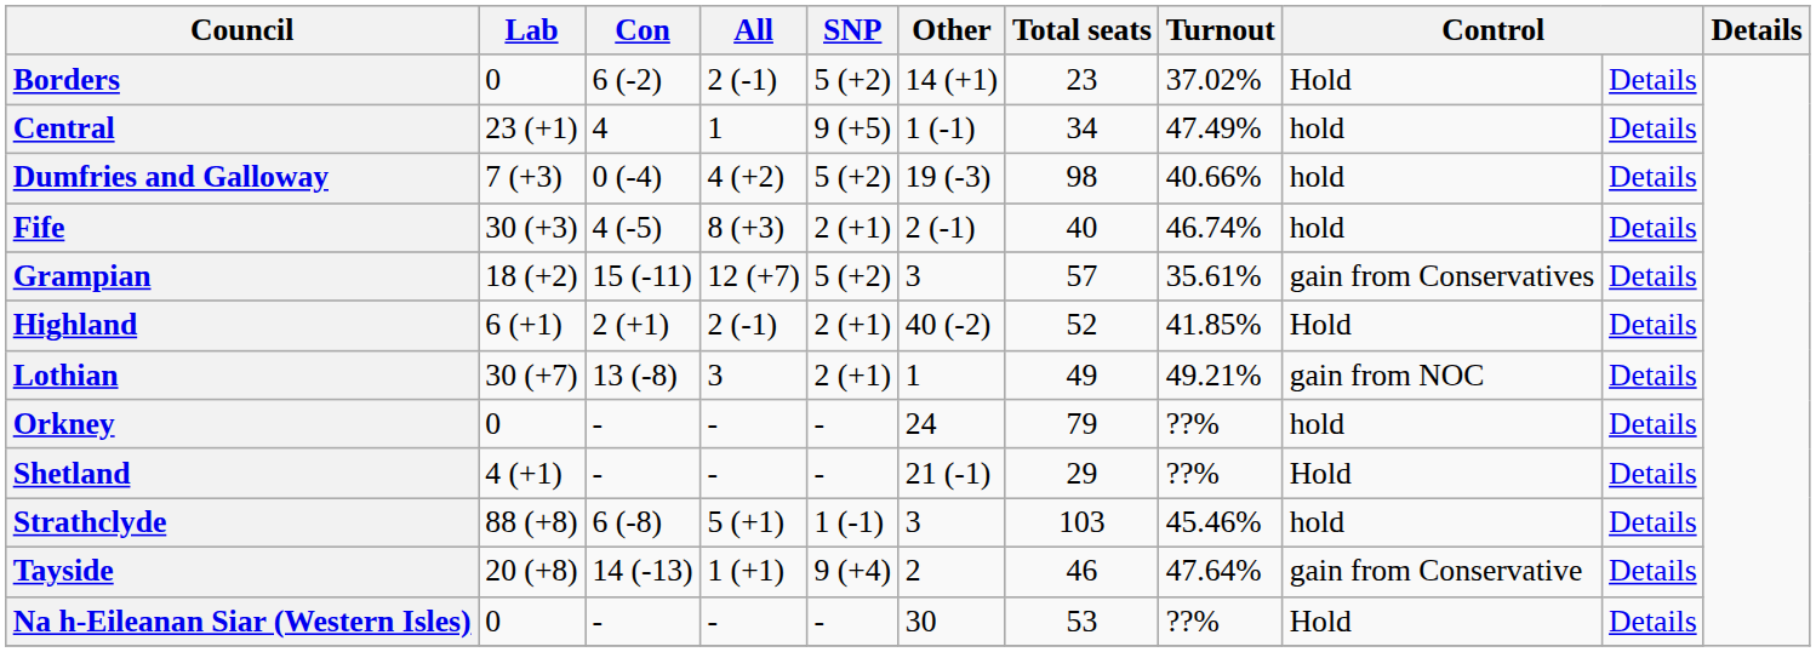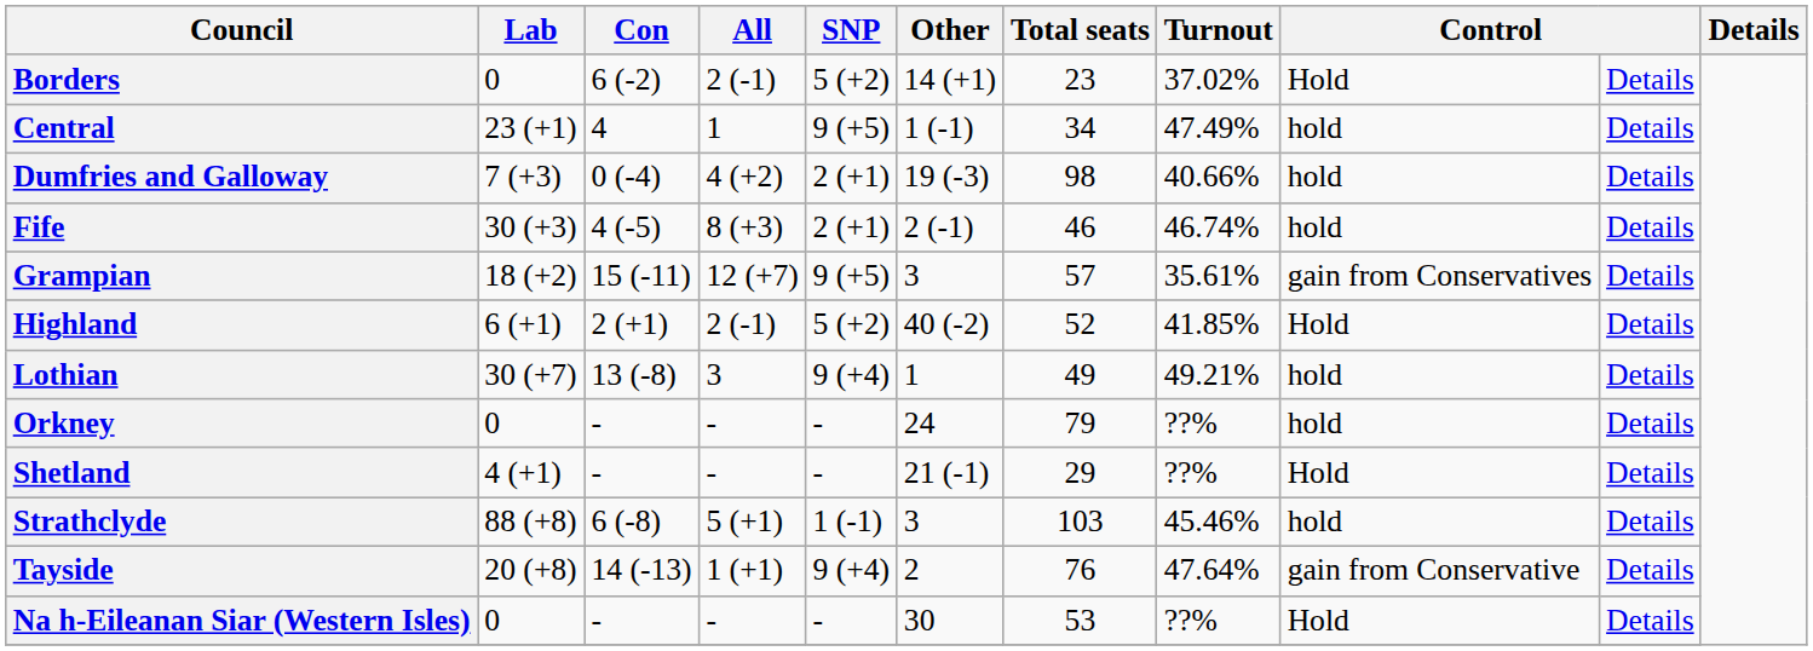Dumfries and Galloway | SNP: 5 (+2) -> 2 (+1)
Fife | Total seats: 40 -> 46
Grampian | SNP: 5 (+2) -> 9 (+5)
Highland | SNP: 2 (+1) -> 5 (+2)
Lothian | SNP: 2 (+1) -> 9 (+4)
Lothian | column 9: gain from NOC -> hold
Tayside | Total seats: 46 -> 76
